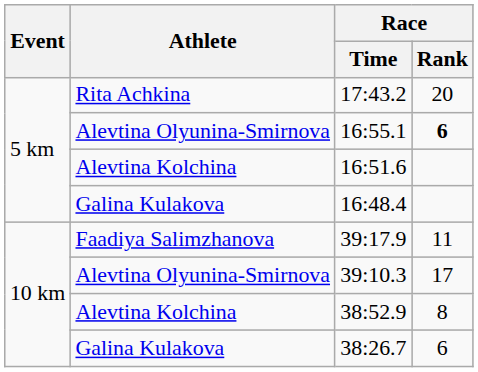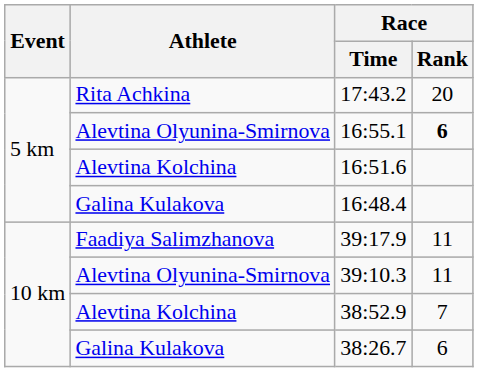39:10.3 | Race / Rank: 17 -> 11
38:52.9 | Race / Rank: 8 -> 7
